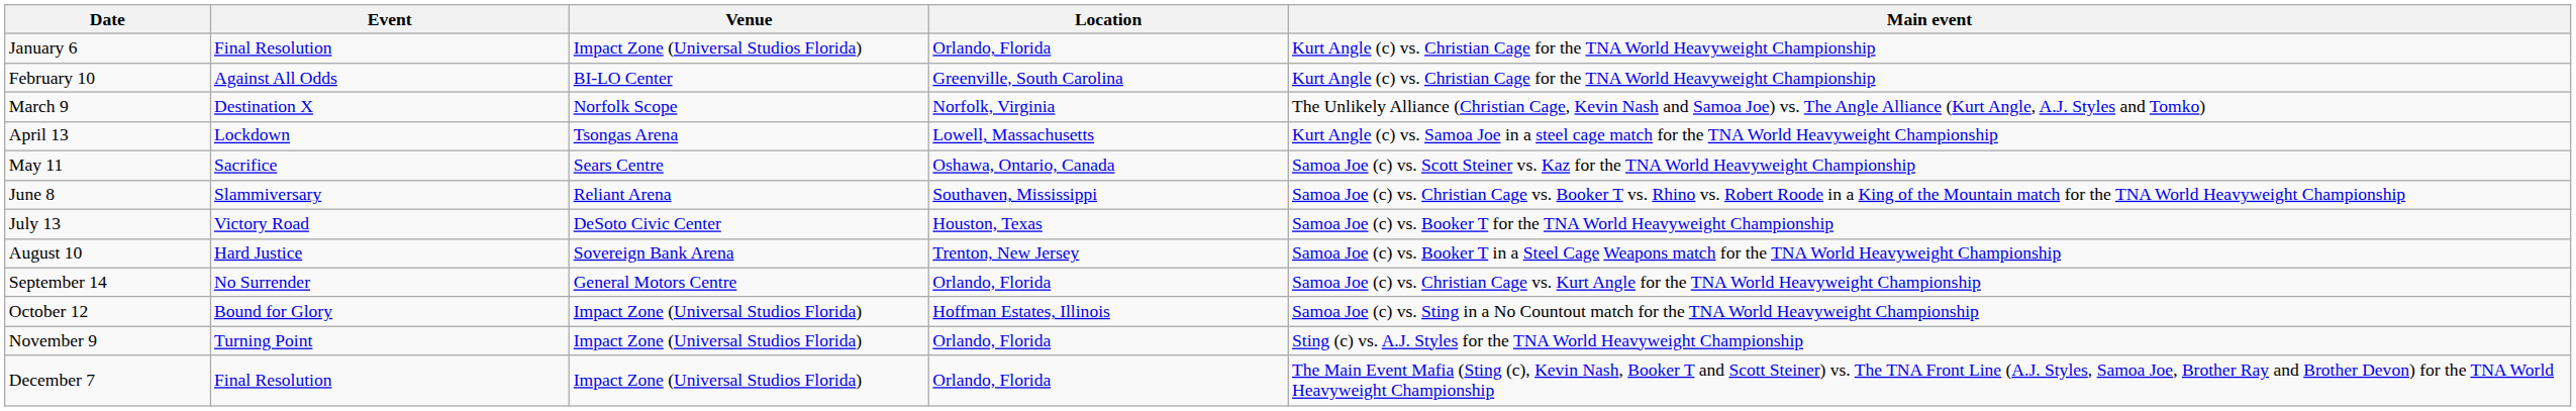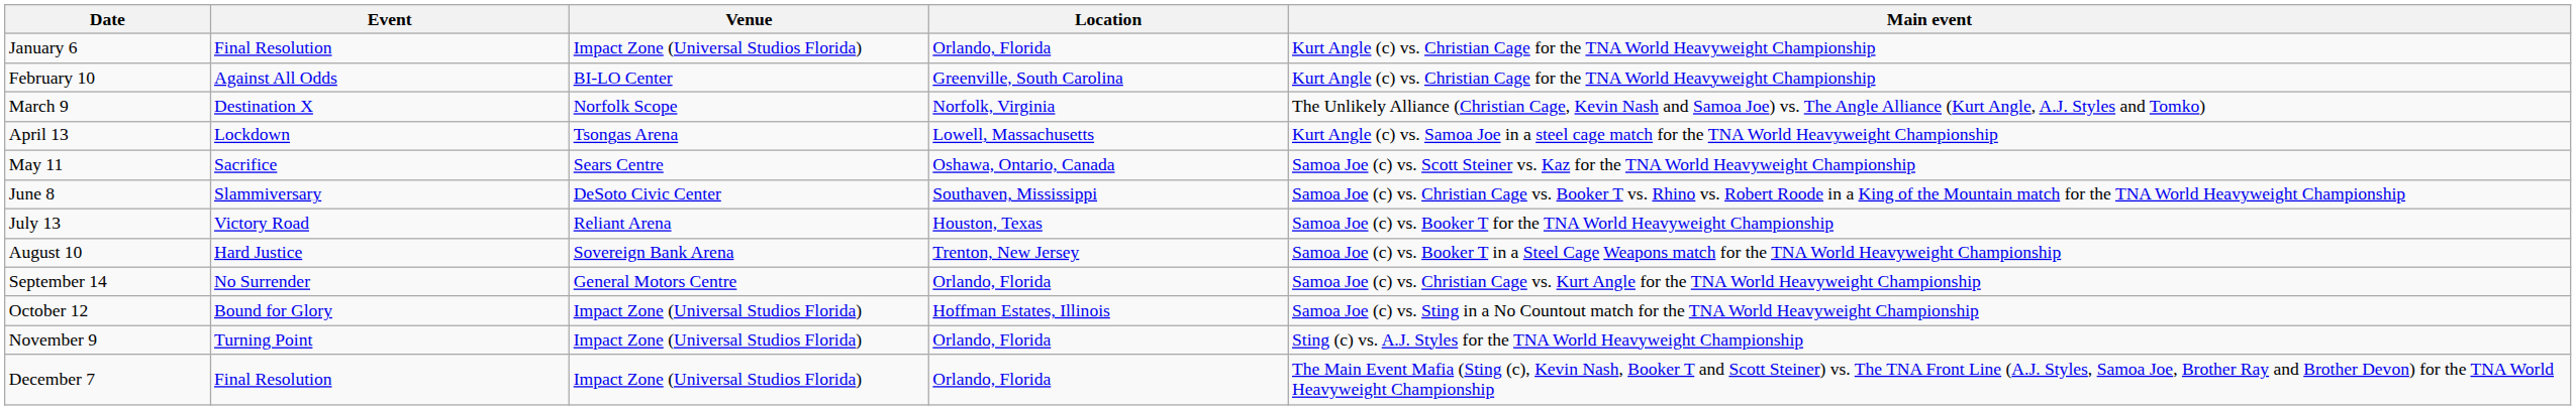June 8 | Venue: Reliant Arena -> DeSoto Civic Center
July 13 | Venue: DeSoto Civic Center -> Reliant Arena
